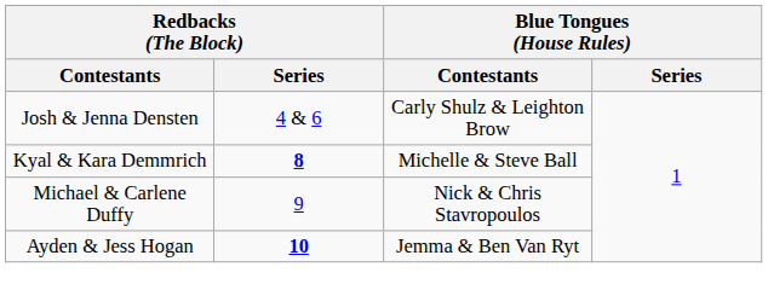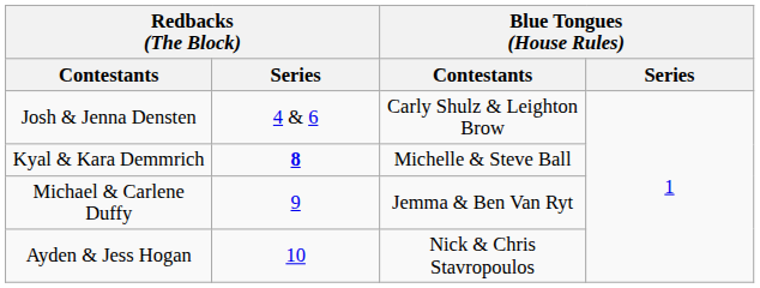Michael & Carlene Duffy | Blue Tongues (House Rules) / Contestants: Nick & Chris Stavropoulos -> Jemma & Ben Van Ryt
Ayden & Jess Hogan | Redbacks (The Block) / Series: bold -> normal
Ayden & Jess Hogan | Blue Tongues (House Rules) / Contestants: Jemma & Ben Van Ryt -> Nick & Chris Stavropoulos
